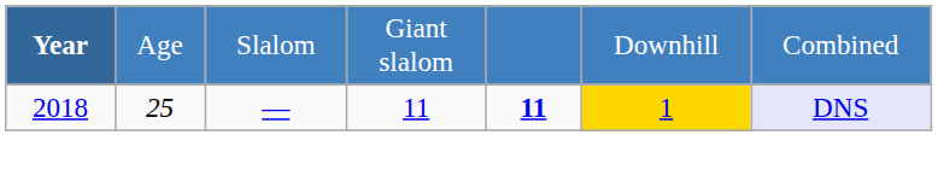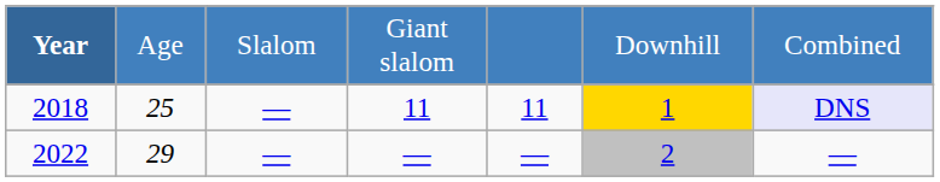2018 | column 5: bold -> normal
+ row: 2022 | 29 | — | — | — | 2 | —
